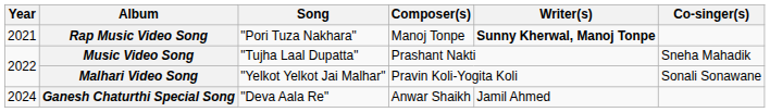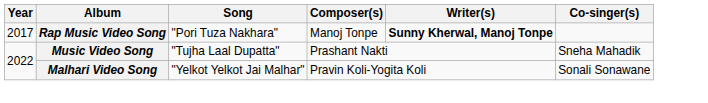Rap Music Video Song | Year: 2021 -> 2017
- row: 2024 | Ganesh Chaturthi Special Song | "Deva Aala Re" | Anwar Shaikh | Jamil Ahmed
